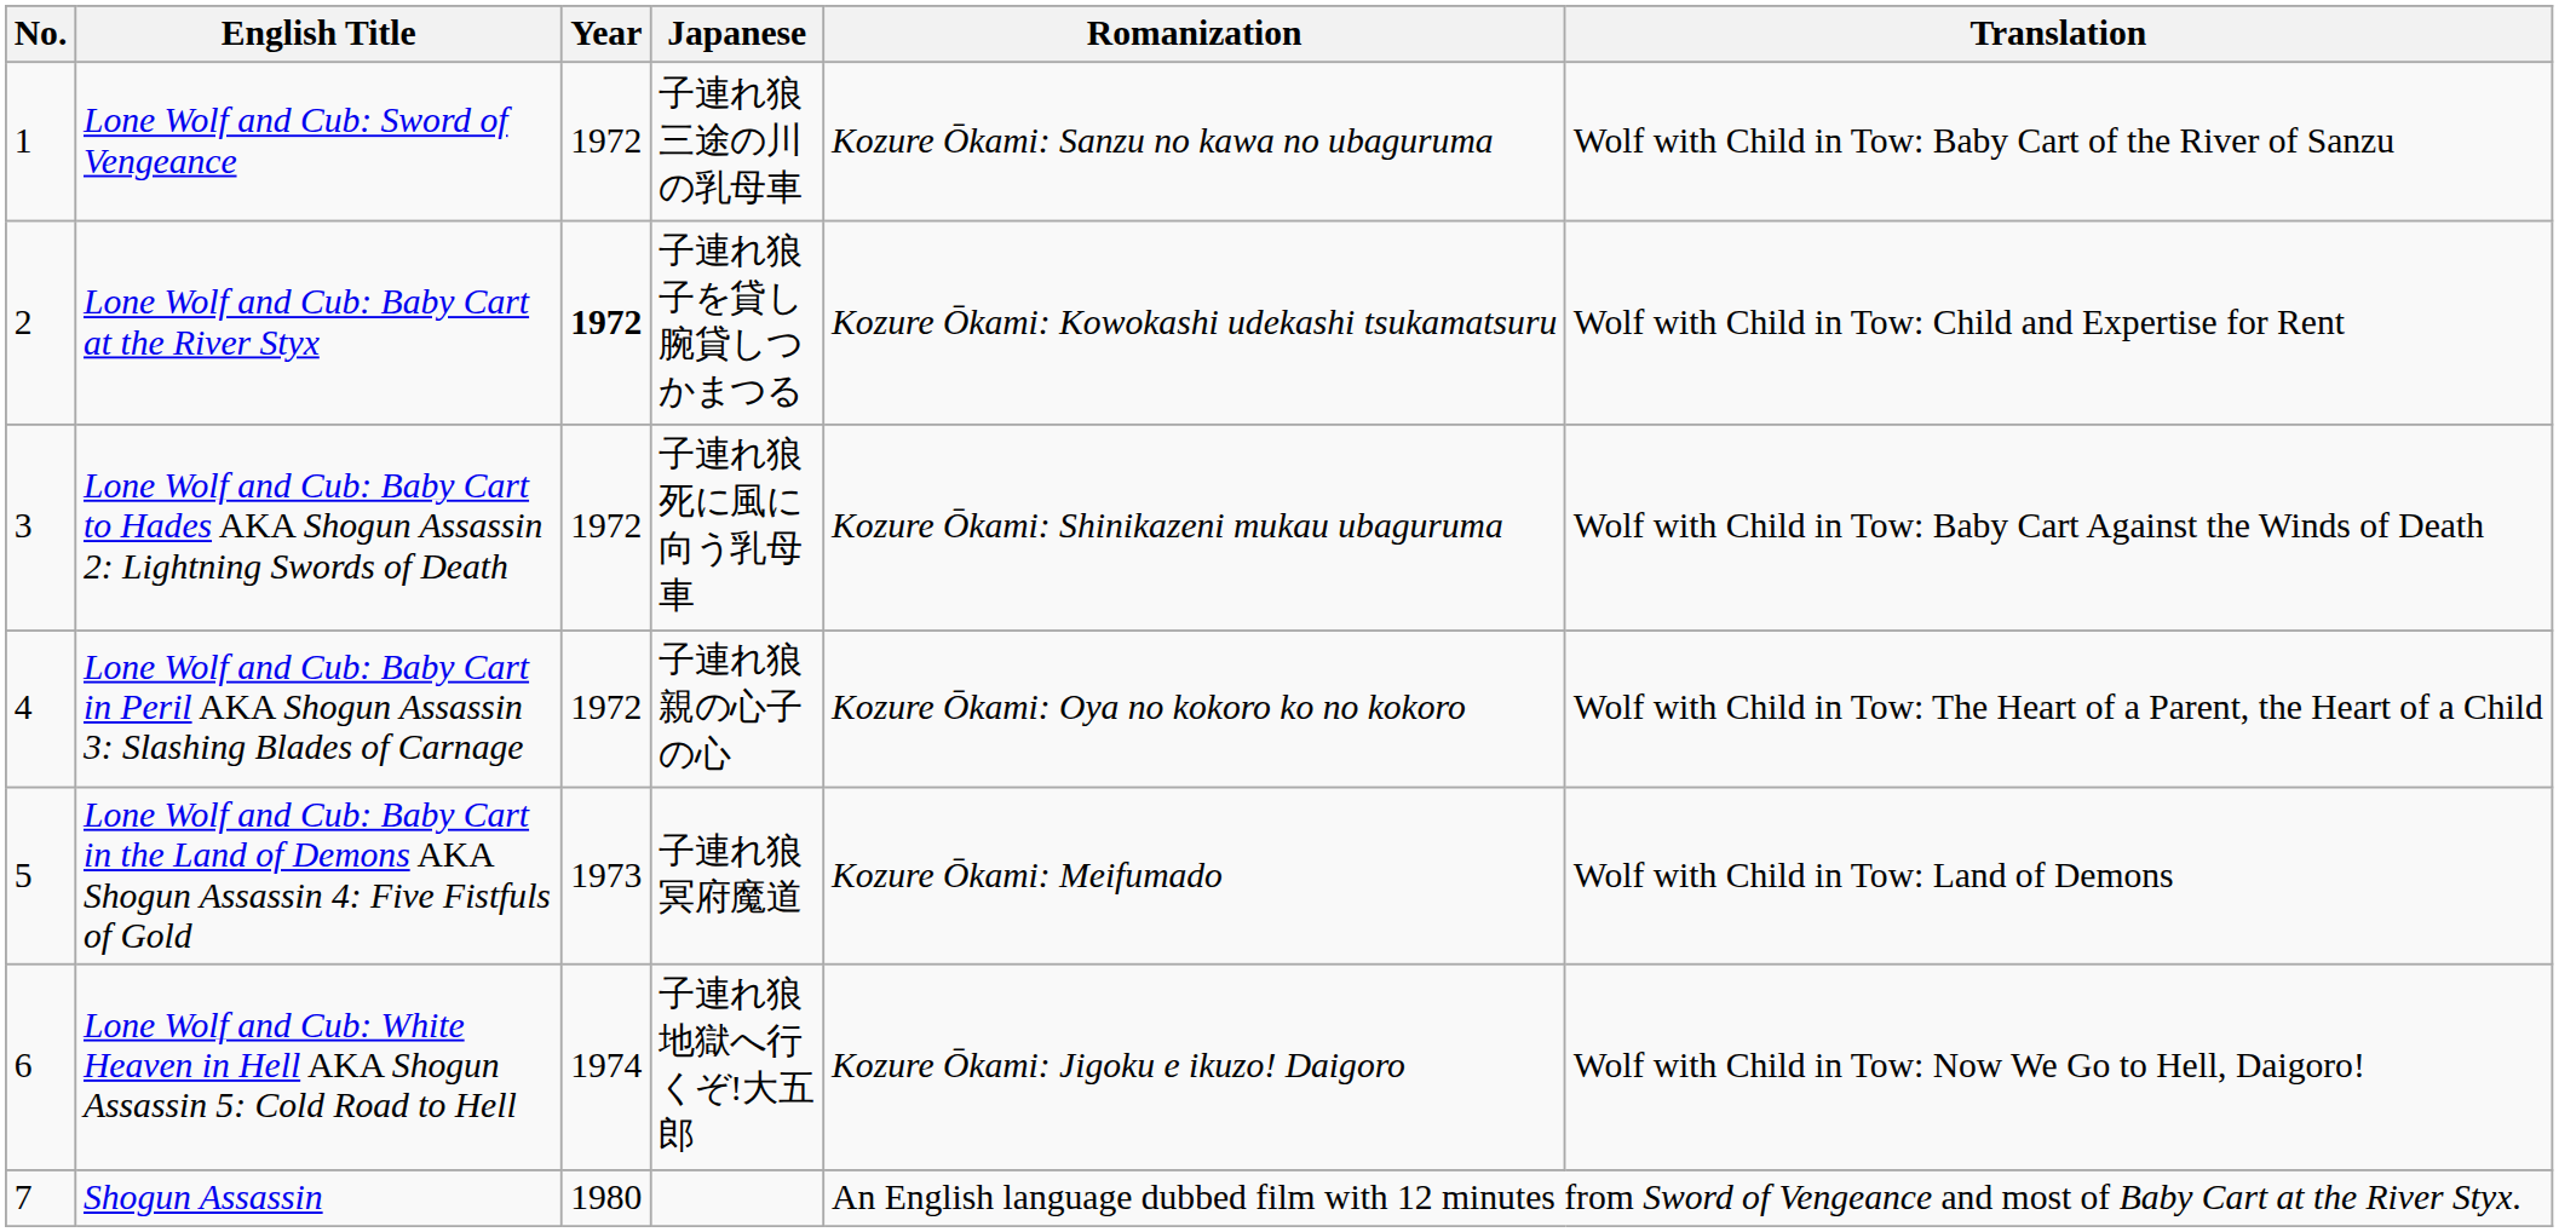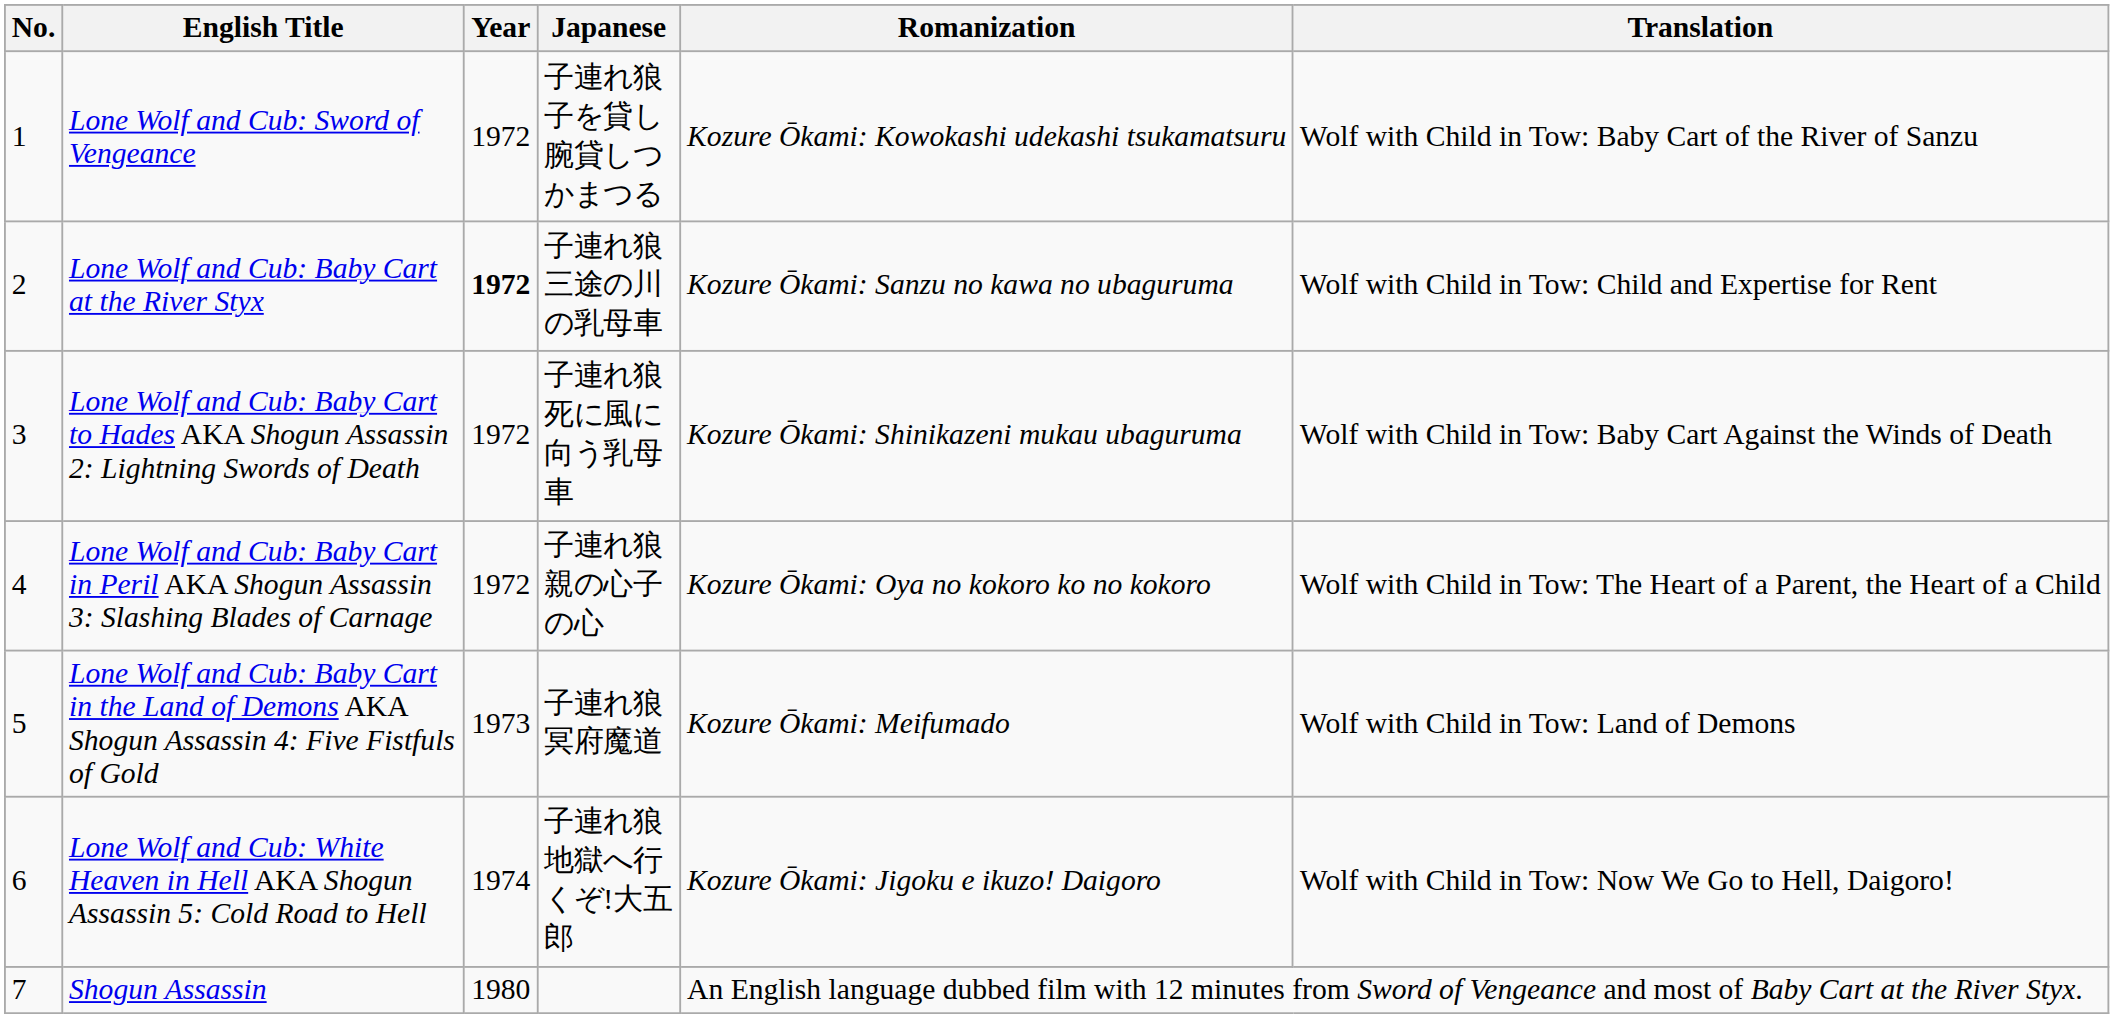Lone Wolf and Cub: Sword of Vengeance | Japanese: 子連れ狼 三途の川の乳母車 -> 子連れ狼 子を貸し腕貸しつかまつる
Lone Wolf and Cub: Sword of Vengeance | Romanization: Kozure Ōkami: Sanzu no kawa no ubaguruma -> Kozure Ōkami: Kowokashi udekashi tsukamatsuru
Lone Wolf and Cub: Baby Cart at the River Styx | Japanese: 子連れ狼 子を貸し腕貸しつかまつる -> 子連れ狼 三途の川の乳母車
Lone Wolf and Cub: Baby Cart at the River Styx | Romanization: Kozure Ōkami: Kowokashi udekashi tsukamatsuru -> Kozure Ōkami: Sanzu no kawa no ubaguruma
